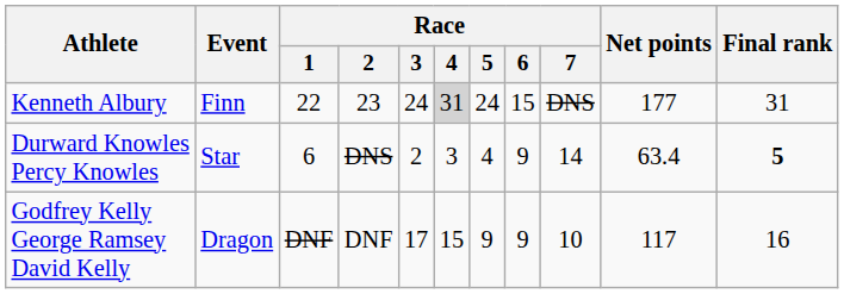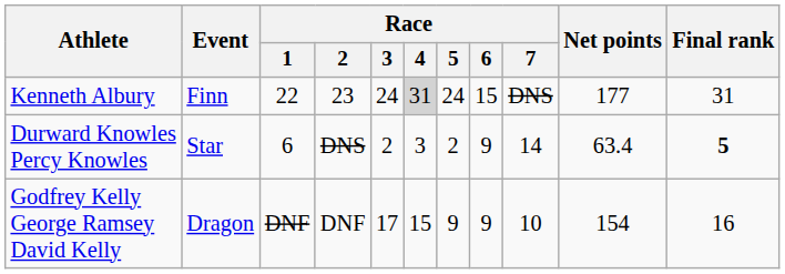Durward Knowles Percy Knowles | Race / 5: 4 -> 2
Godfrey Kelly George Ramsey David Kelly | Net points: 117 -> 154
